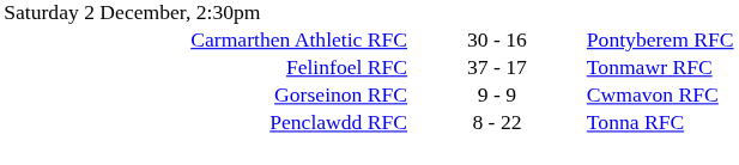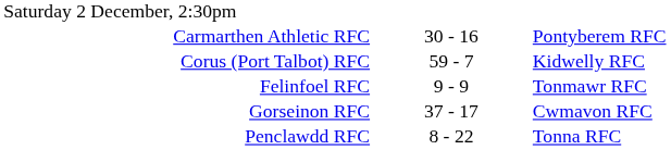+ row: Corus (Port Talbot) RFC | 59 - 7 | Kidwelly RFC
Felinfoel RFC | column 2: 37 - 17 -> 9 - 9
Gorseinon RFC | column 2: 9 - 9 -> 37 - 17
